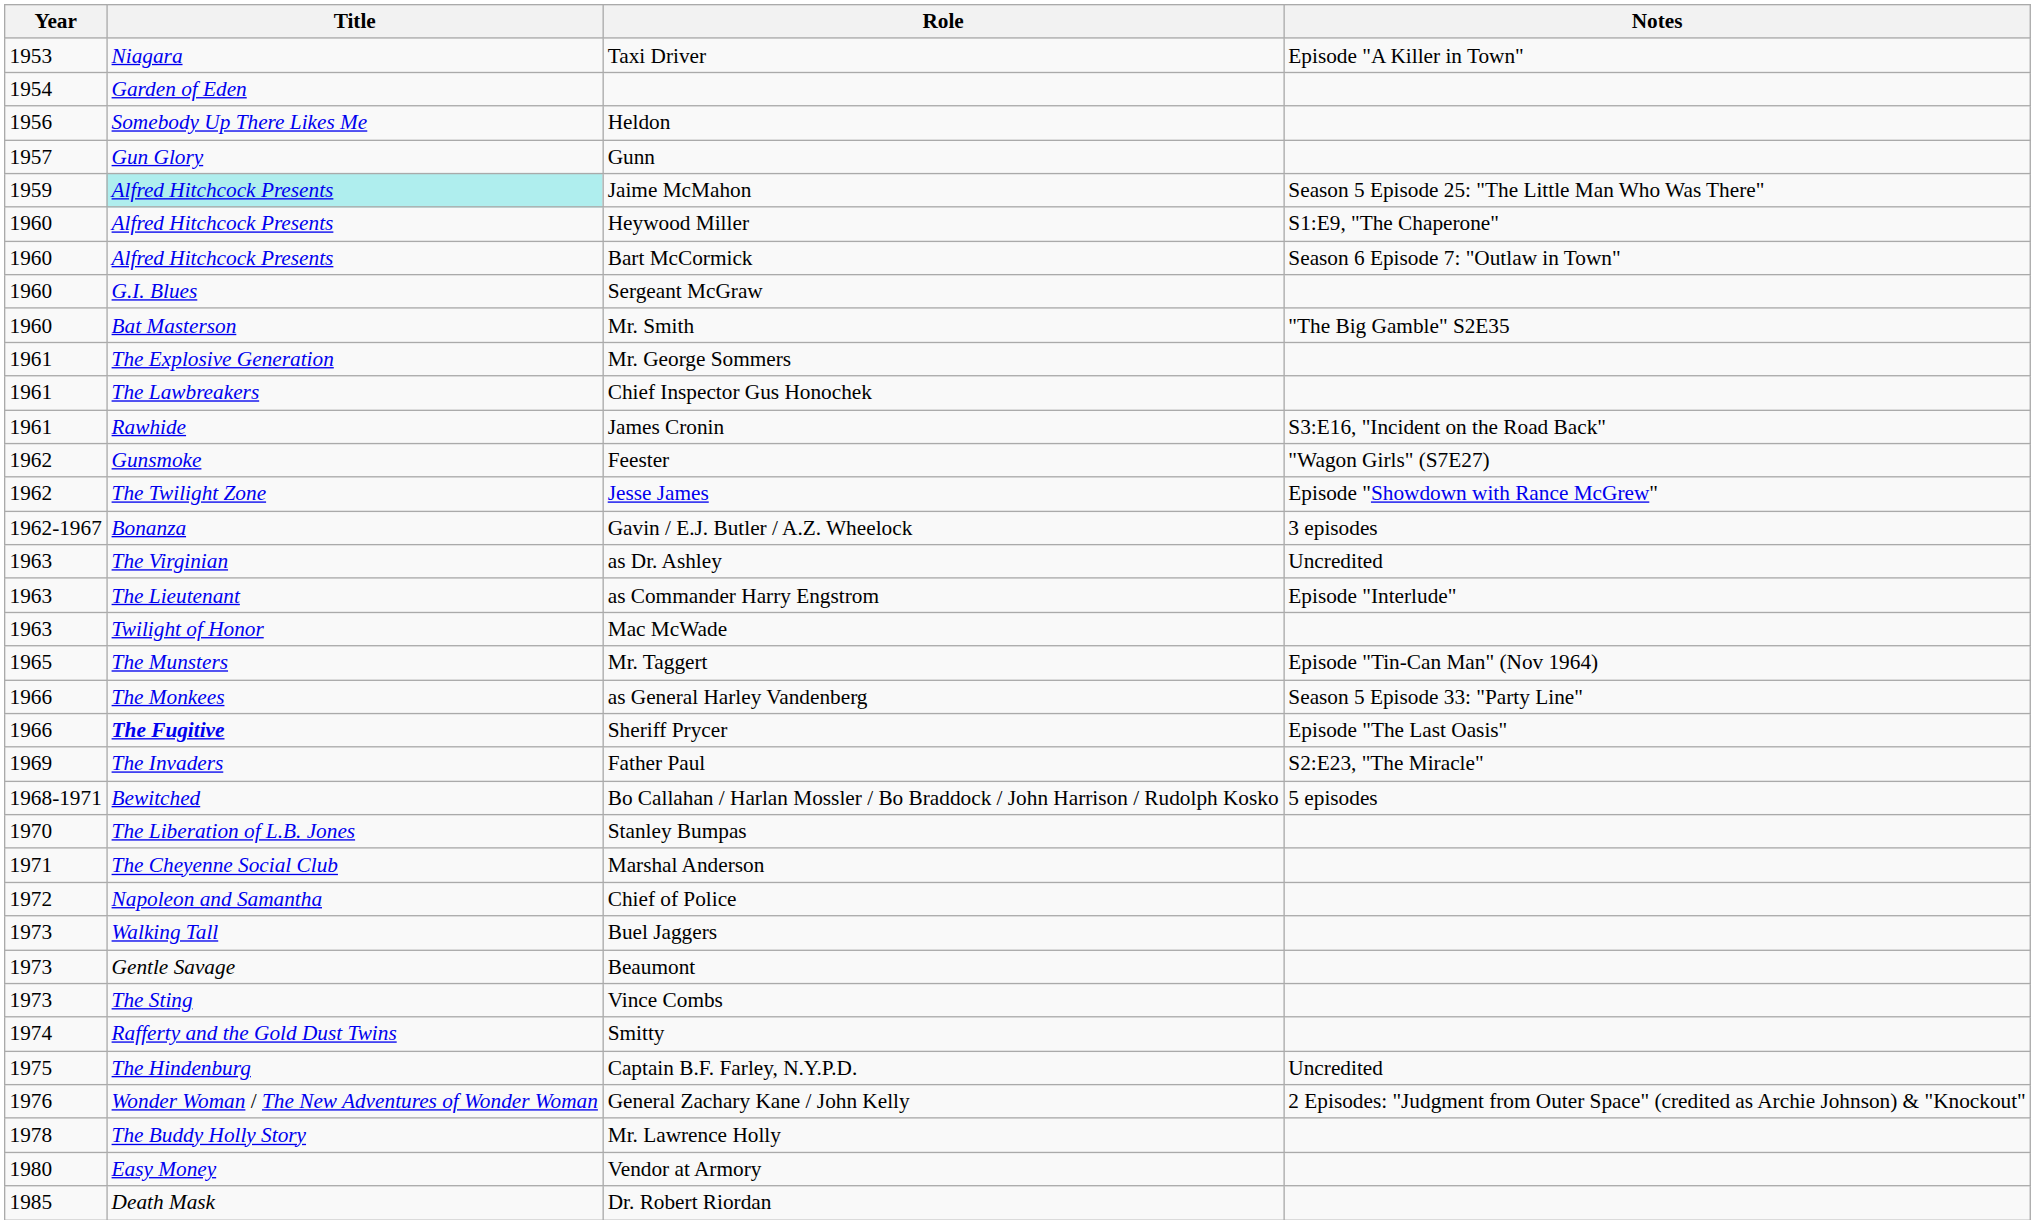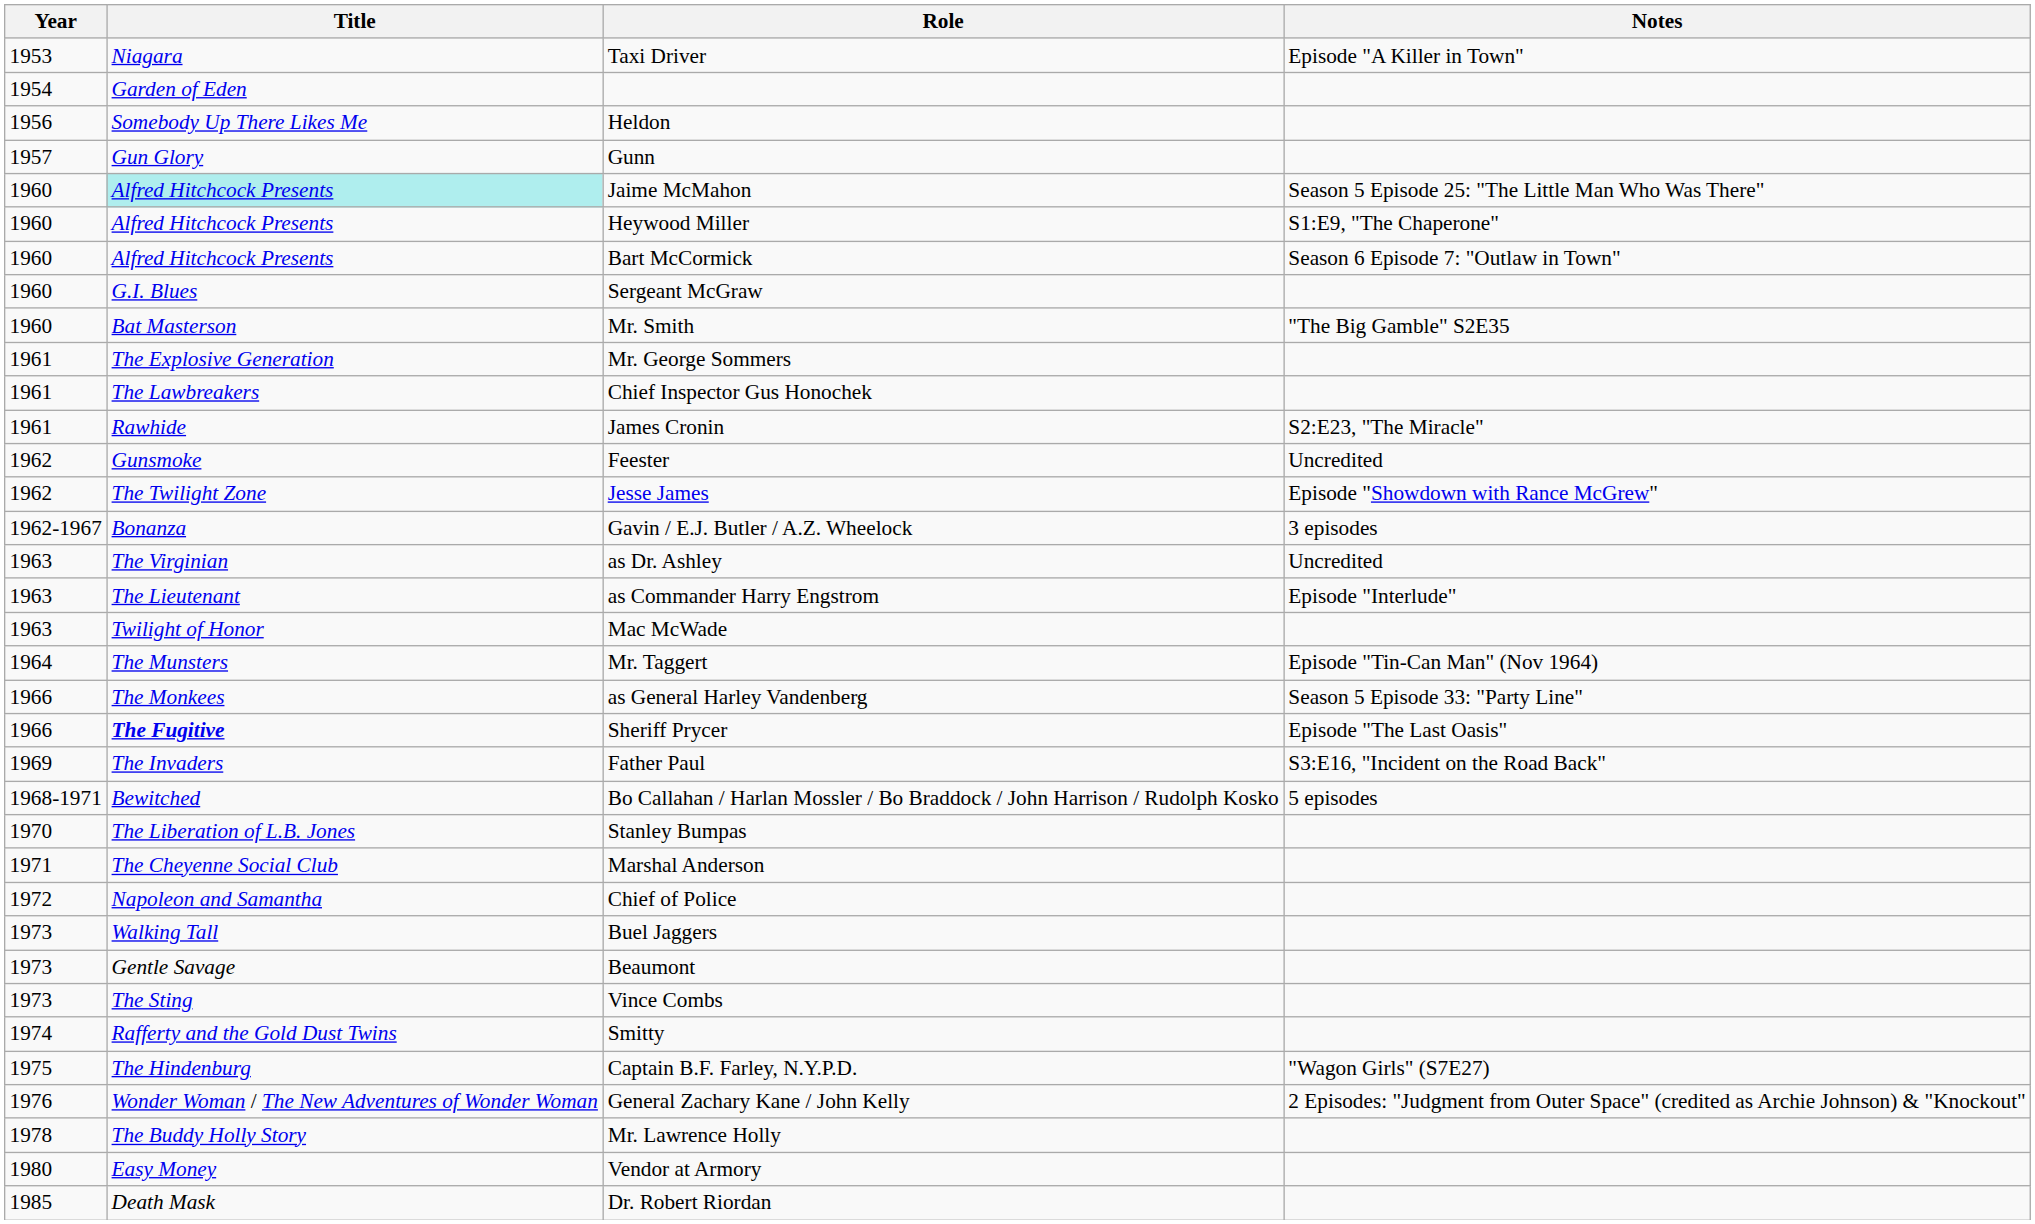Jaime McMahon | Year: 1959 -> 1960
James Cronin | Notes: S3:E16, "Incident on the Road Back" -> S2:E23, "The Miracle"
Feester | Notes: "Wagon Girls" (S7E27) -> Uncredited
Mr. Taggert | Year: 1965 -> 1964
Father Paul | Notes: S2:E23, "The Miracle" -> S3:E16, "Incident on the Road Back"
Captain B.F. Farley, N.Y.P.D. | Notes: Uncredited -> "Wagon Girls" (S7E27)
